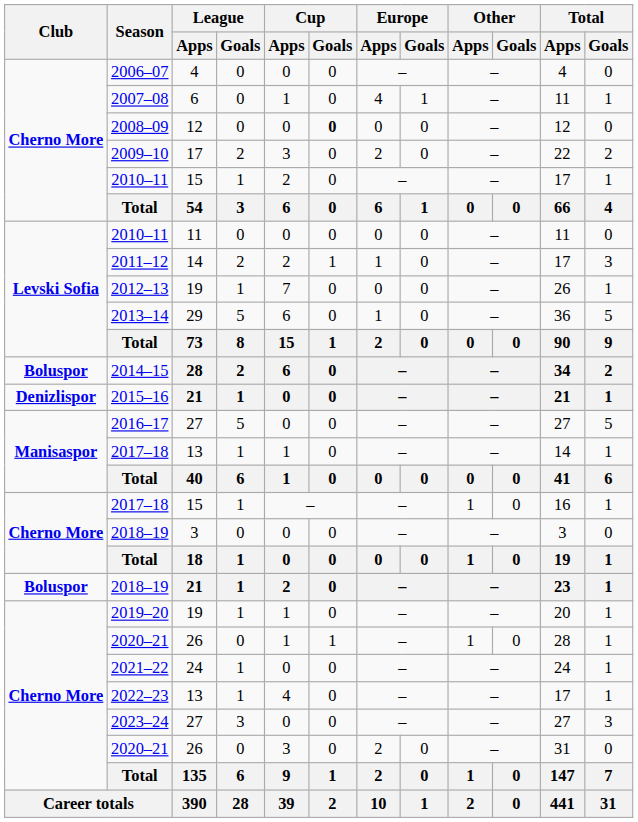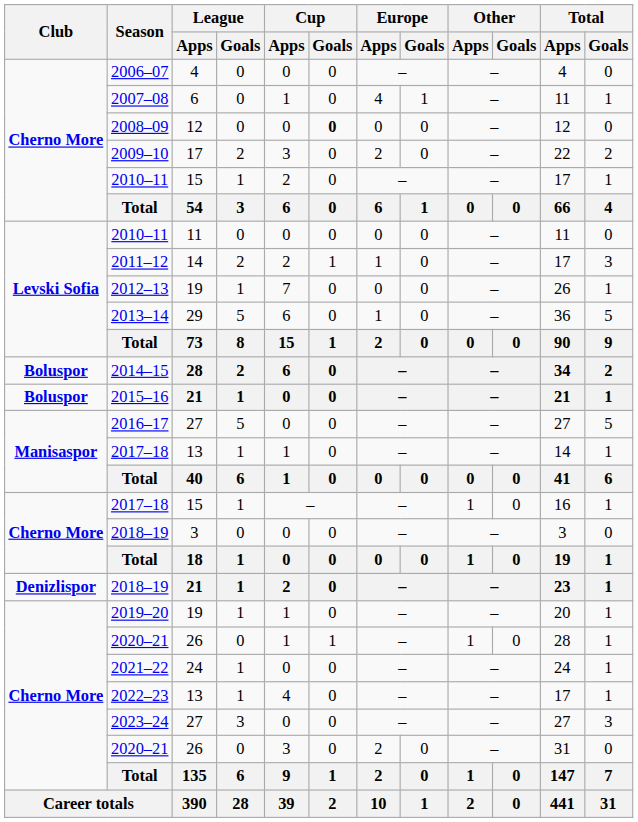2015–16 | Club: Denizlispor -> Boluspor
2018–19 / 21 | Club: Boluspor -> Denizlispor
